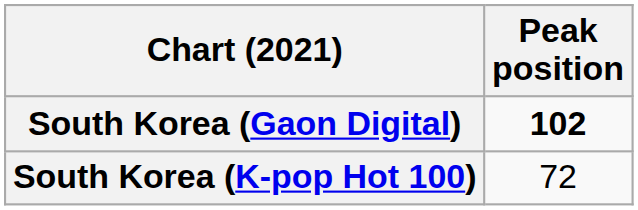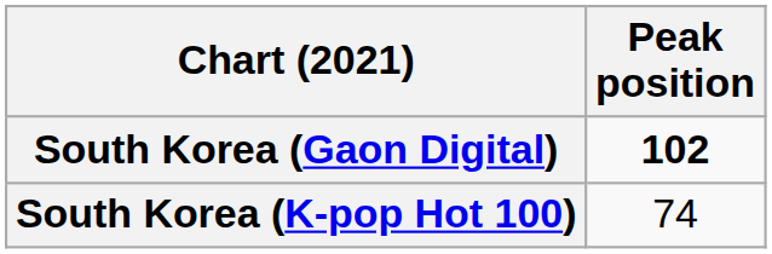South Korea (K-pop Hot 100) | Peak position: 72 -> 74
